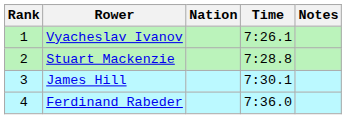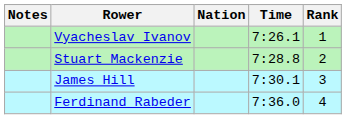columns swapped: Rank <-> Notes
